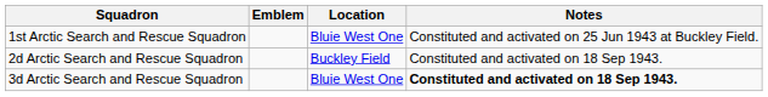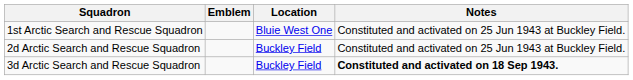2d Arctic Search and Rescue Squadron | Notes: Constituted and activated on 18 Sep 1943. -> Constituted and activated on 25 Jun 1943 at Buckley Field.
3d Arctic Search and Rescue Squadron | Location: Bluie West One -> Buckley Field
